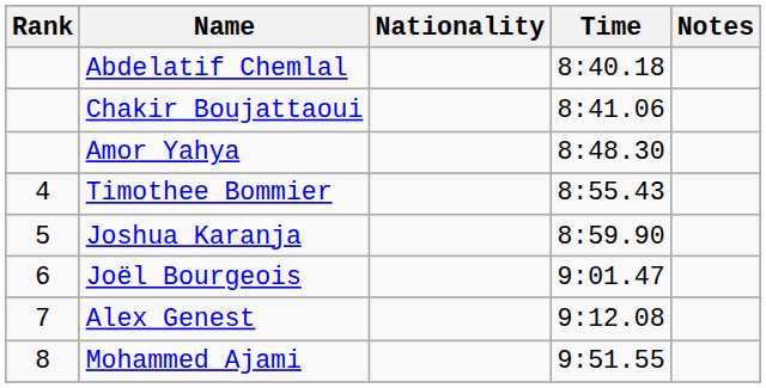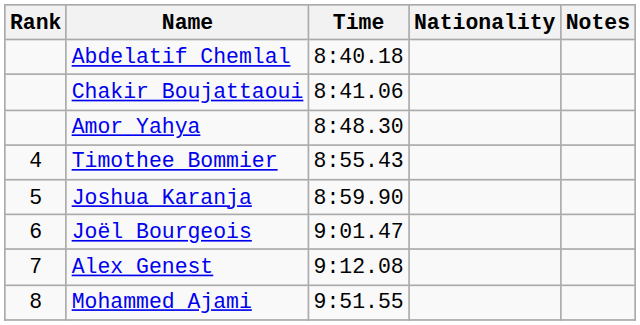columns swapped: Nationality <-> Time
